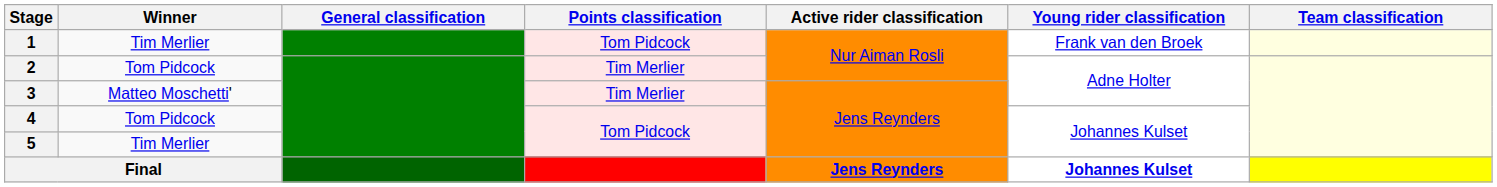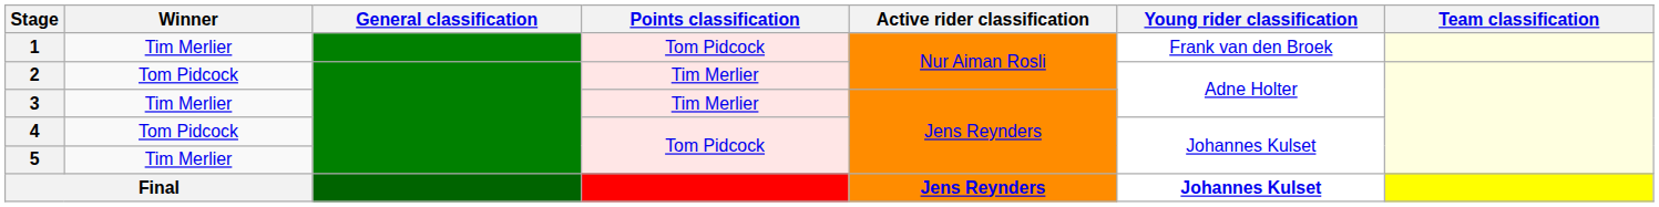3 | Winner: Matteo Moschetti' -> Tim Merlier
